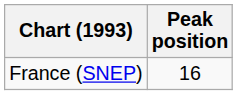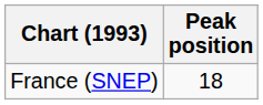France (SNEP) | Peak position: 16 -> 18
